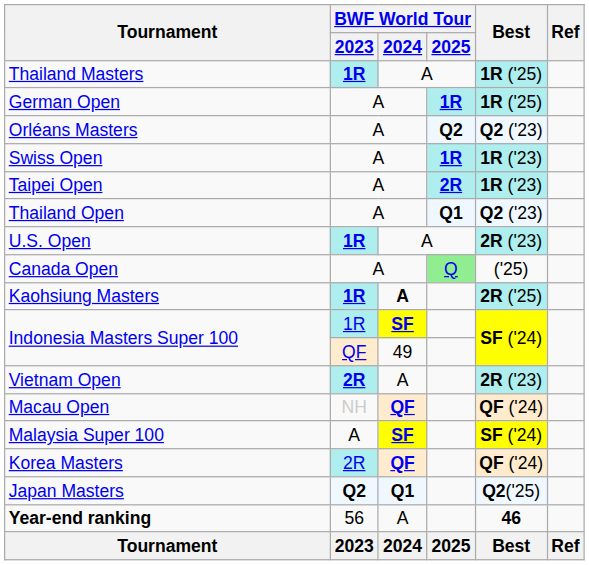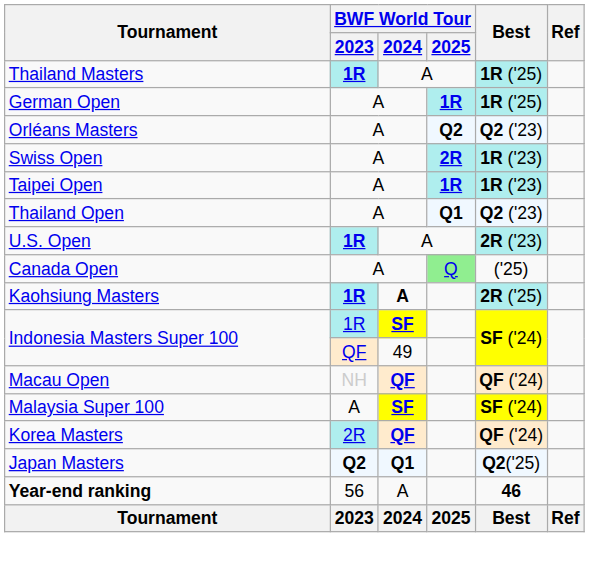Swiss Open | BWF World Tour / 2025: 1R -> 2R
Taipei Open | BWF World Tour / 2025: 2R -> 1R
- row: Vietnam Open | 2R | A | 2R ('23)
